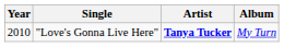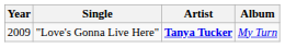"Love's Gonna Live Here" | Year: 2010 -> 2009
